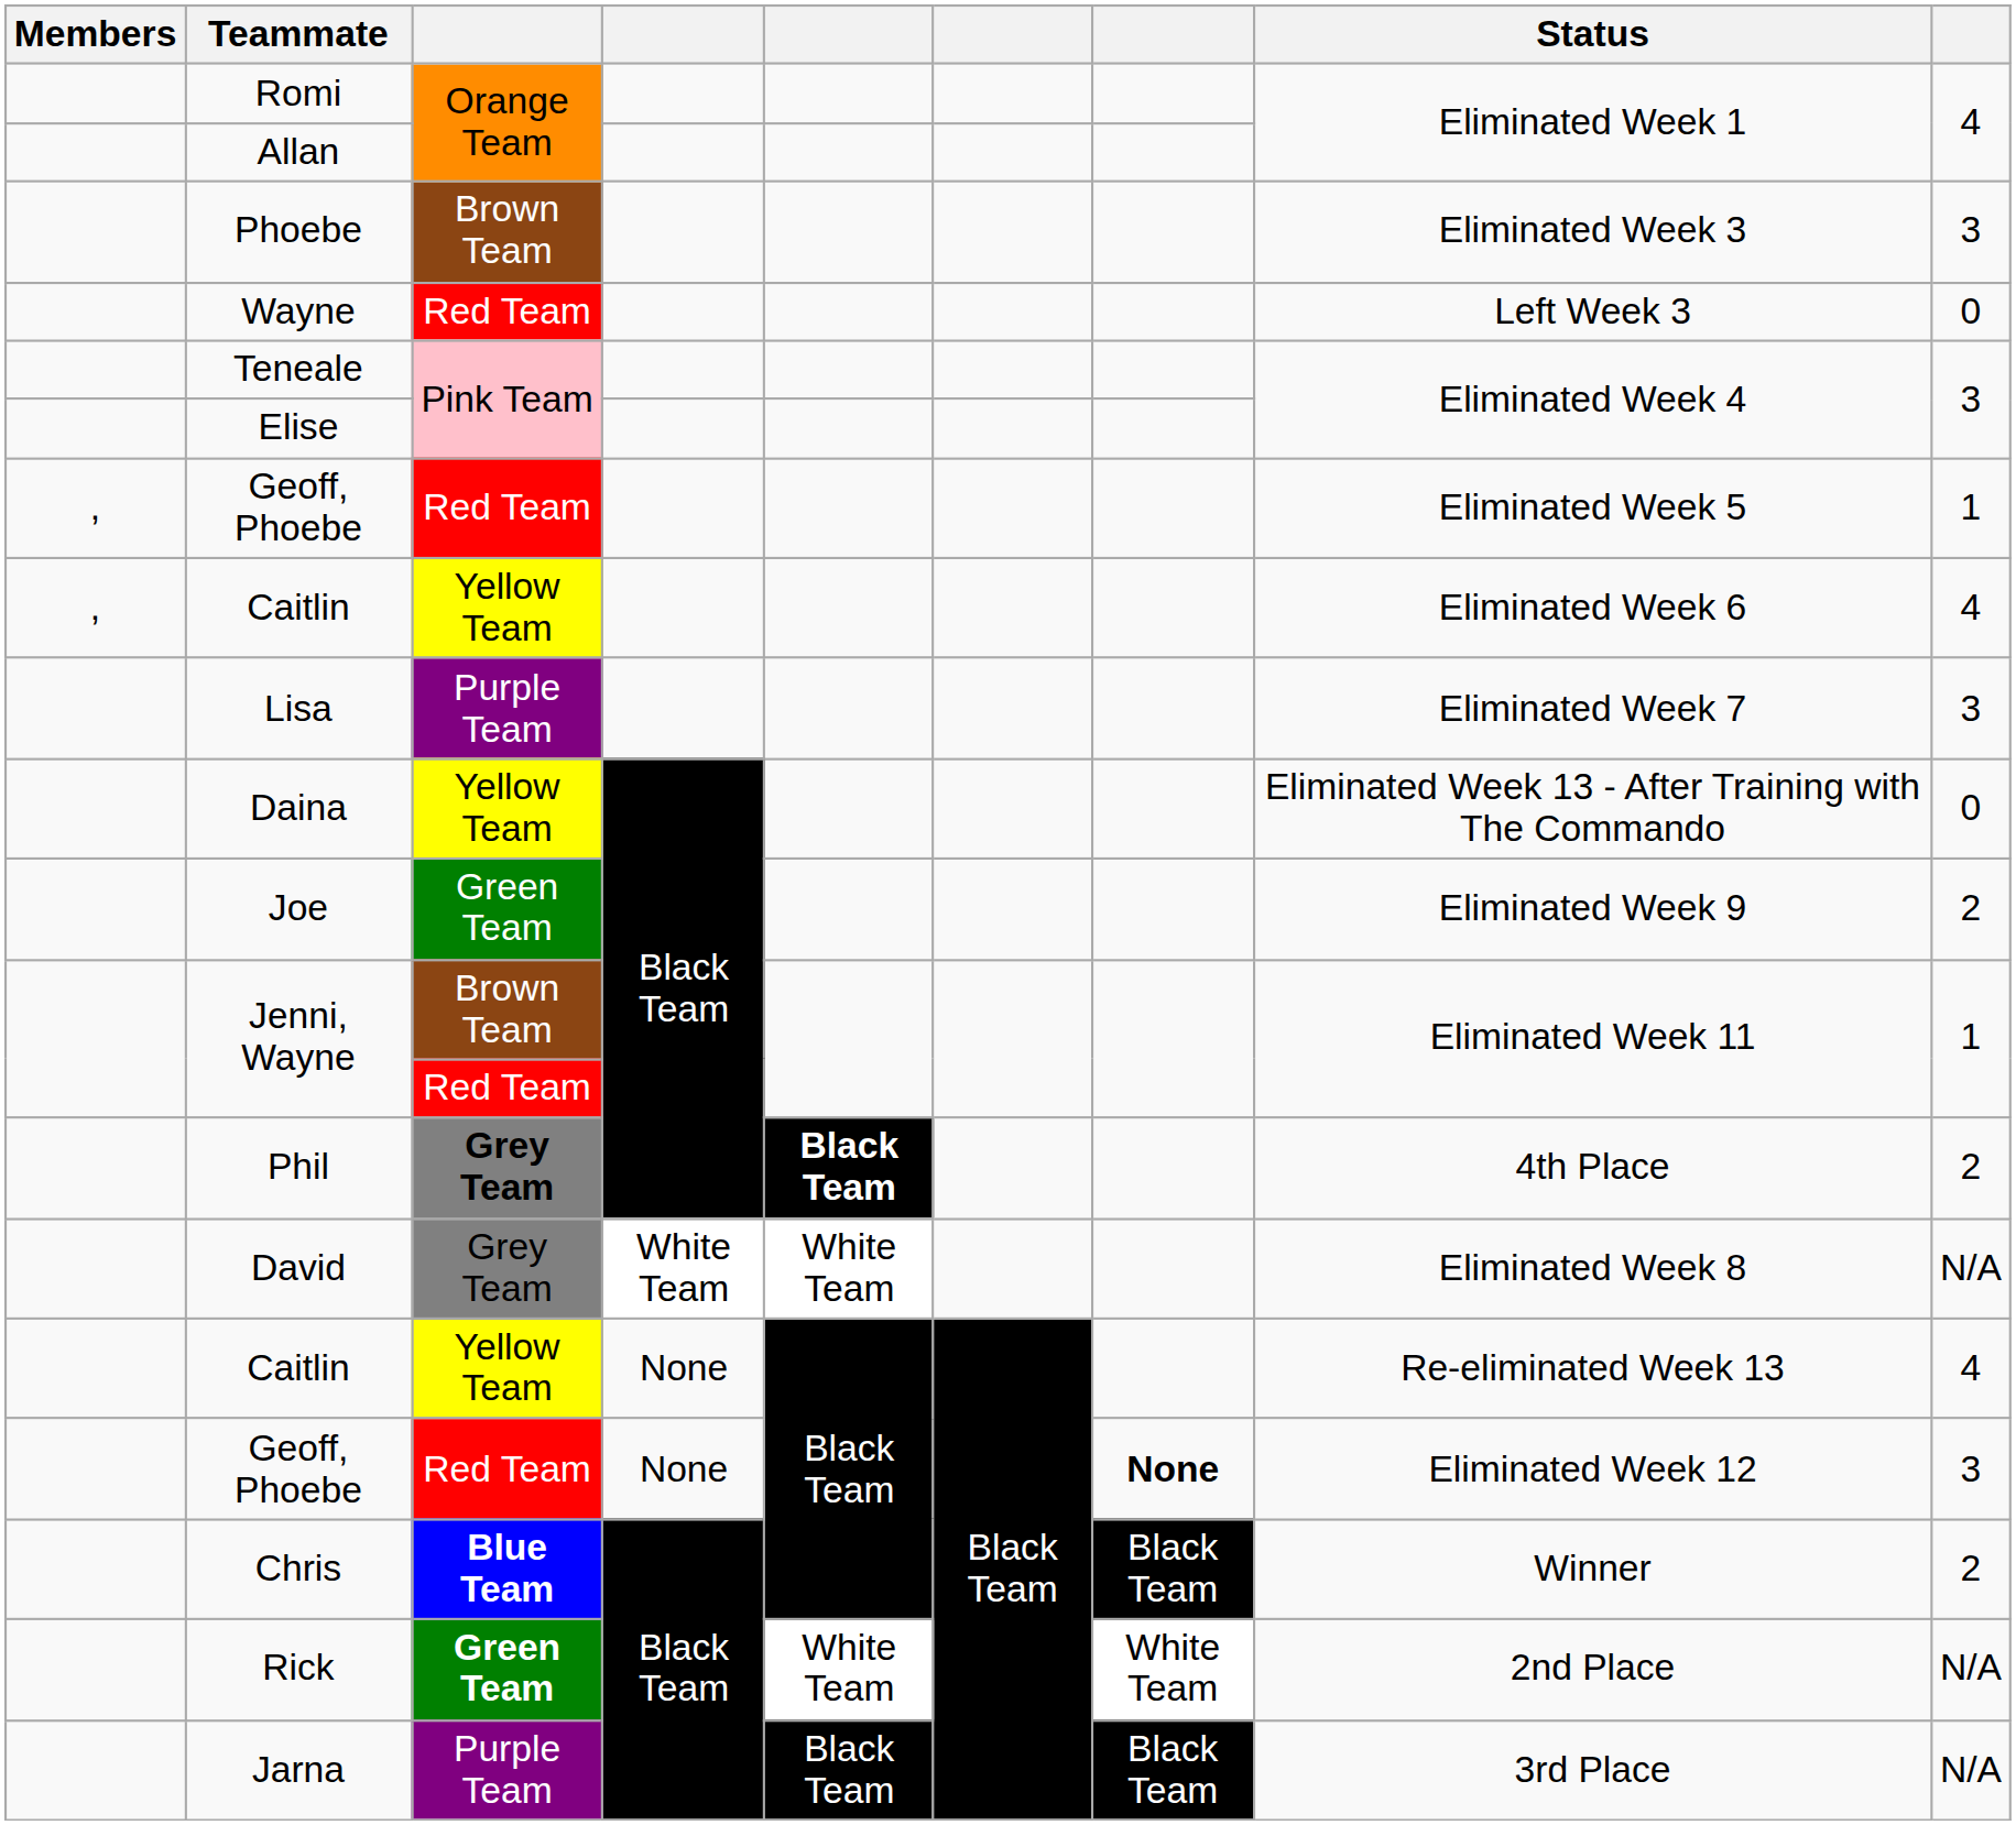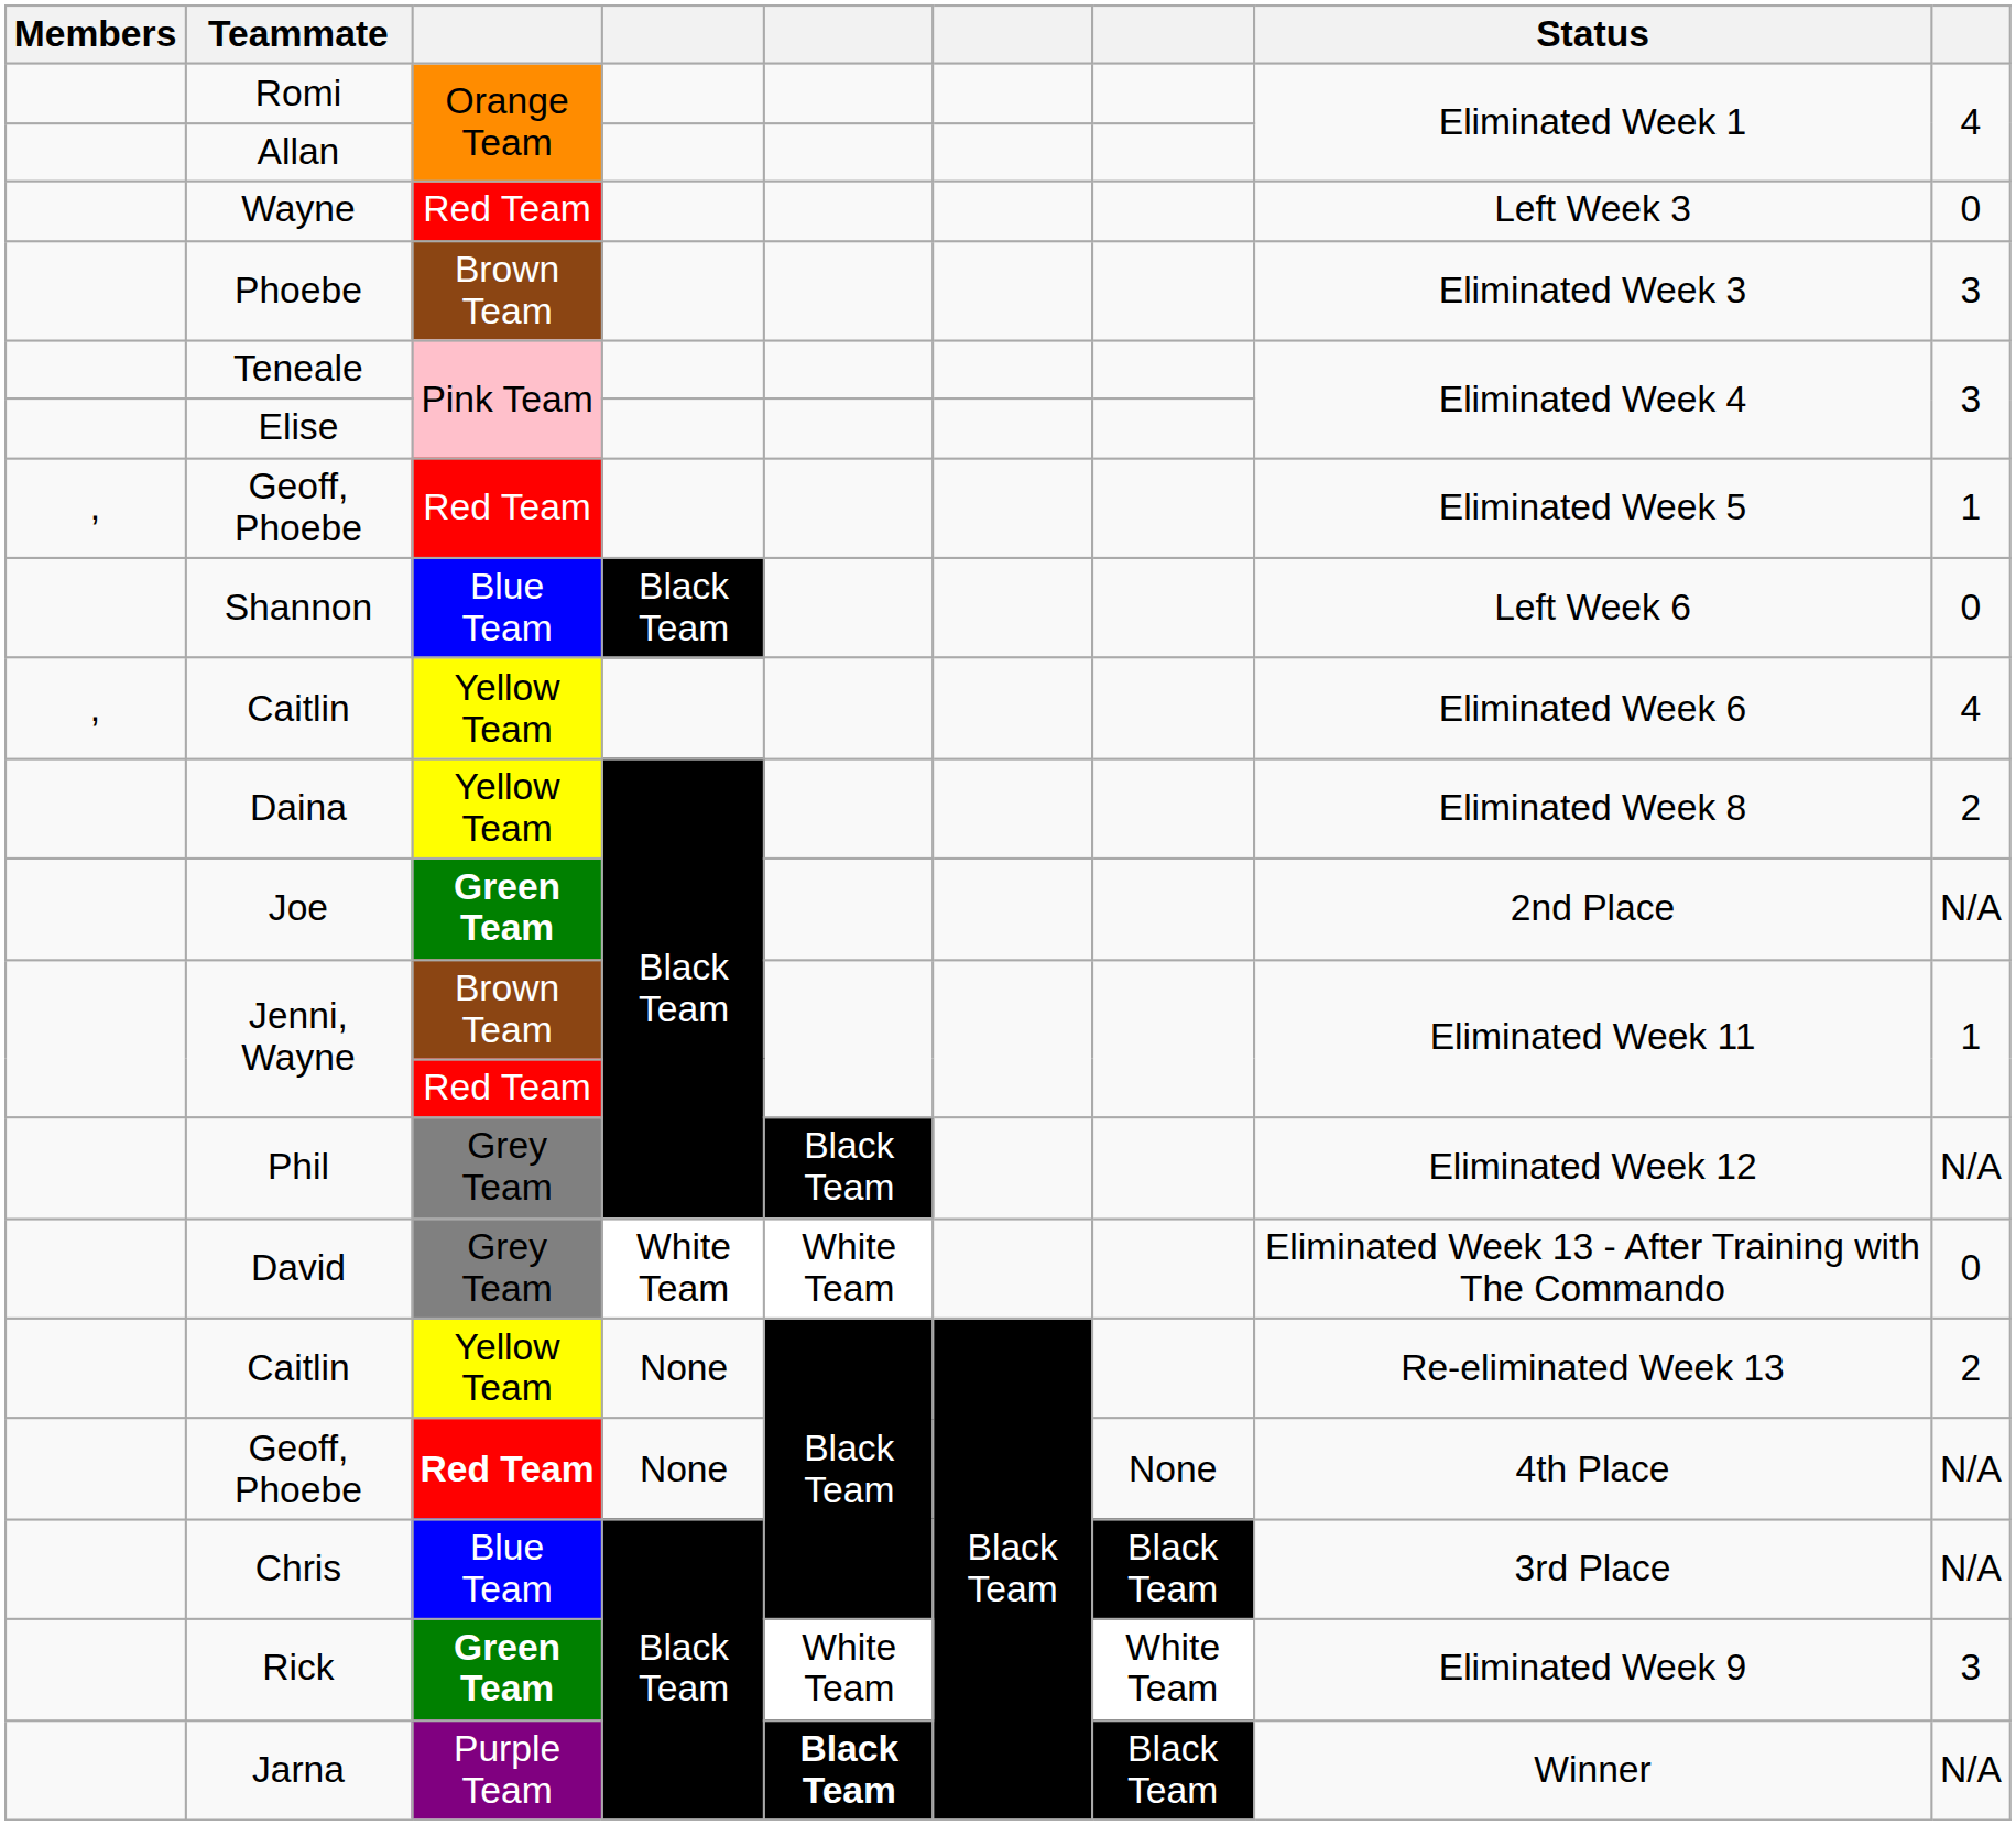rows swapped: Wayne <-> Phoebe
+ row: Shannon | Blue Team | Black Team | Left Week 6 | 0
- row: Lisa | Purple Team | Eliminated Week 7 | 3
Daina | Status: Eliminated Week 13 - After Training with The Commando -> Eliminated Week 8
Daina | column 9: 0 -> 2
Joe | column 3: normal -> bold
Joe | Status: Eliminated Week 9 -> 2nd Place
Joe | column 9: 2 -> N/A
Phil | column 3: bold -> normal
Phil | column 5: bold -> normal
Phil | Status: 4th Place -> Eliminated Week 12
Phil | column 9: 2 -> N/A
David | Status: Eliminated Week 8 -> Eliminated Week 13 - After Training with The Commando
David | column 9: N/A -> 0
Caitlin / None | column 9: 4 -> 2
Geoff, Phoebe / None | column 3: normal -> bold
Geoff, Phoebe / None | column 7: bold -> normal
Geoff, Phoebe / None | Status: Eliminated Week 12 -> 4th Place
Geoff, Phoebe / None | column 9: 3 -> N/A
Chris | column 3: bold -> normal
Chris | Status: Winner -> 3rd Place
Chris | column 9: 2 -> N/A
Rick | Status: 2nd Place -> Eliminated Week 9
Rick | column 9: N/A -> 3
Jarna | column 5: normal -> bold
Jarna | Status: 3rd Place -> Winner
